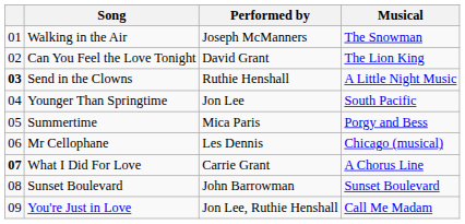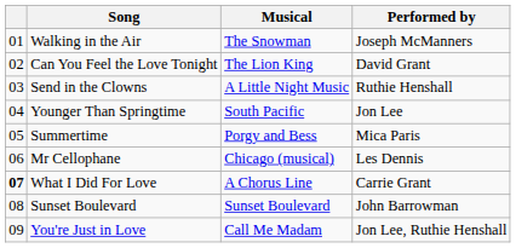columns swapped: Musical <-> Performed by
Send in the Clowns | column 1: bold -> normal
